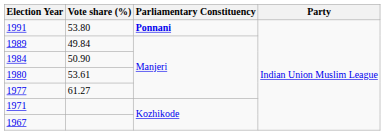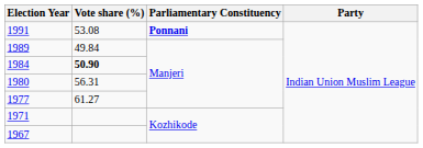1991 | Vote share (%): 53.80 -> 53.08
1984 | Vote share (%): normal -> bold
1980 | Vote share (%): 53.61 -> 56.31
